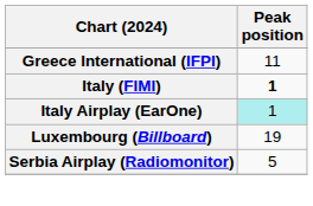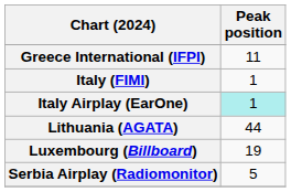Italy (FIMI) | Peak position: bold -> normal
+ row: Lithuania (AGATA) | 44
